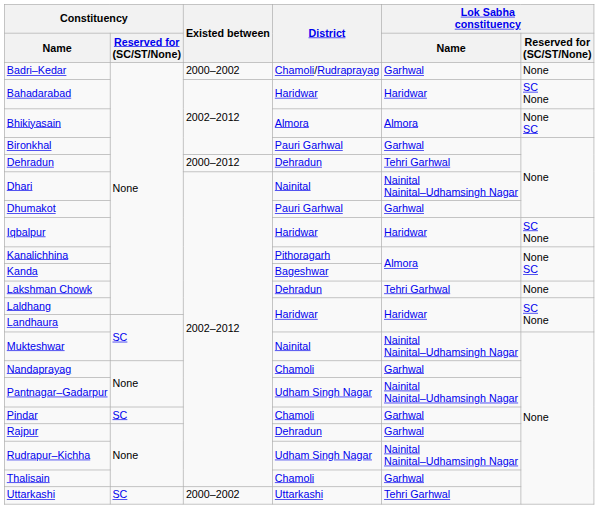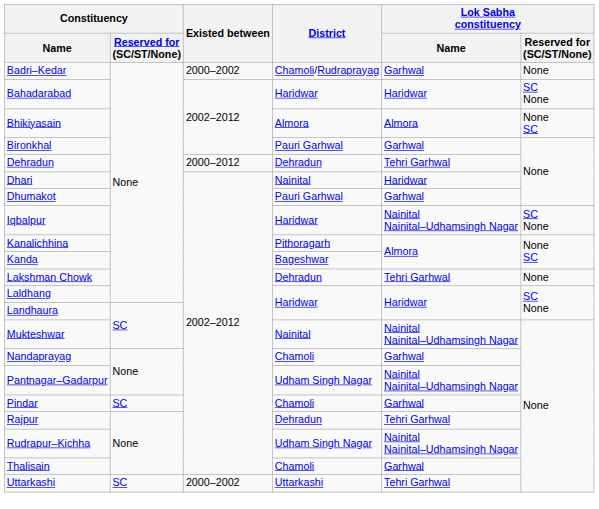Dhari | Lok Sabha constituency / Name: Nainital Nainital–Udhamsingh Nagar -> Haridwar
Iqbalpur | Lok Sabha constituency / Name: Haridwar -> Nainital Nainital–Udhamsingh Nagar
Rajpur | Lok Sabha constituency / Name: Garhwal -> Tehri Garhwal
